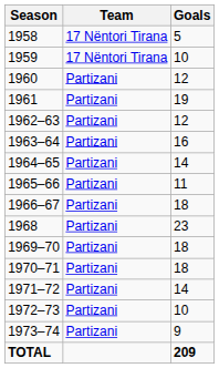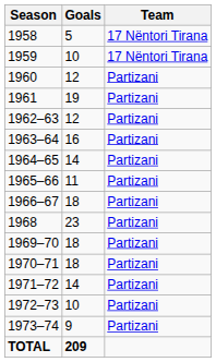columns swapped: Team <-> Goals
